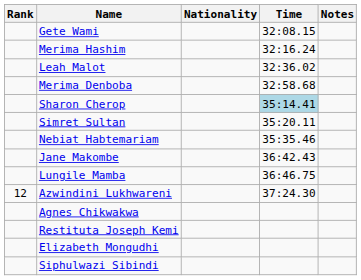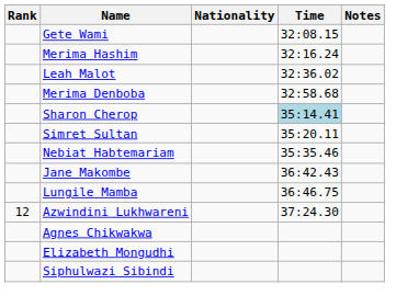- row: Restituta Joseph Kemi
